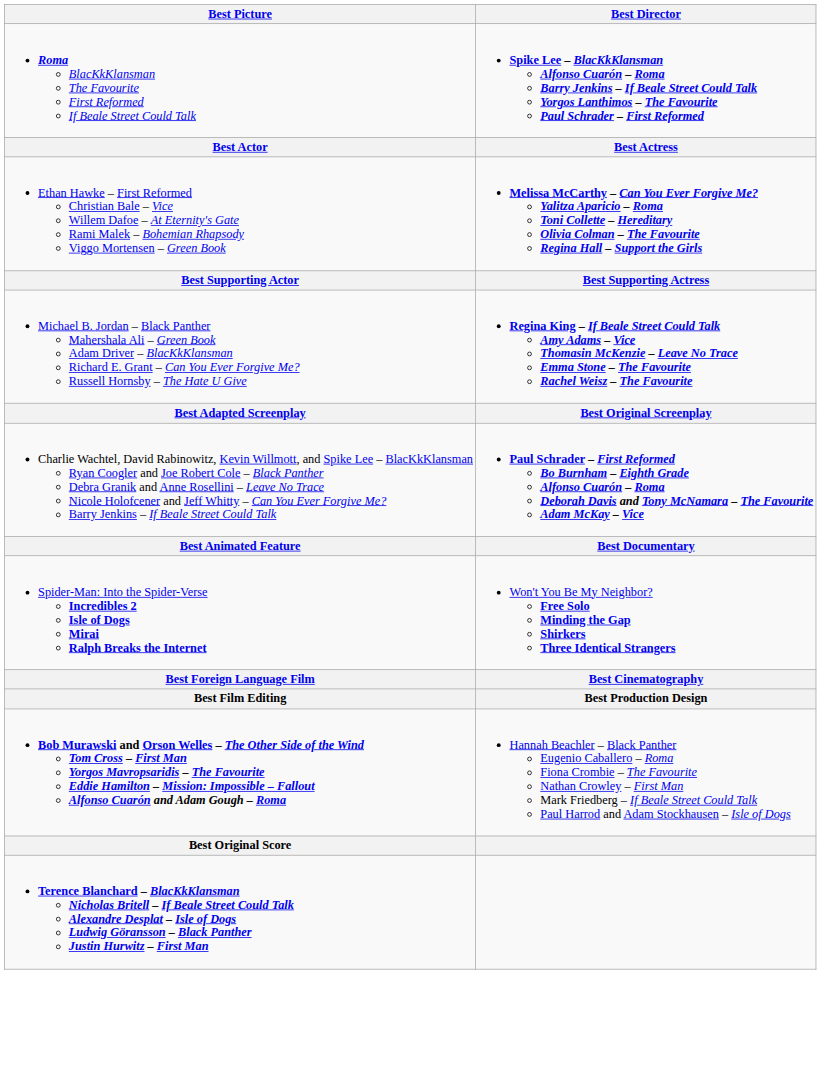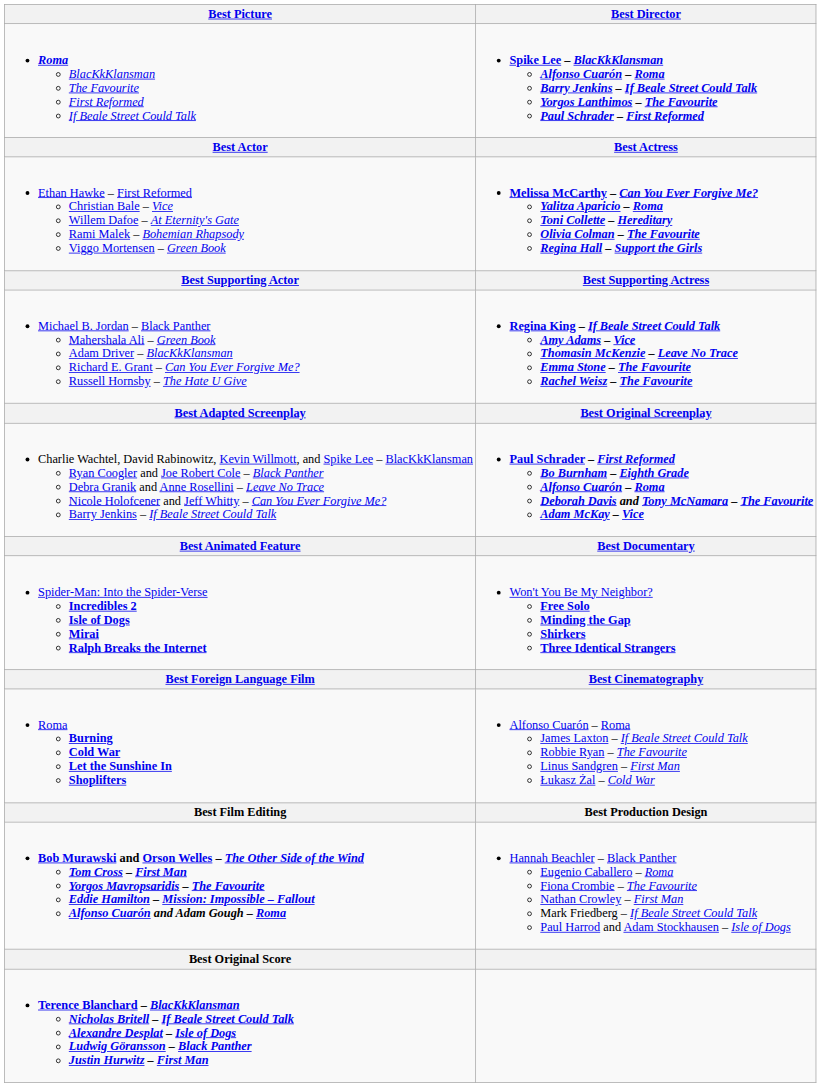+ row: Roma Burning Cold War Let the Sunshine In Shoplifters | Alfonso Cuarón – Roma James Laxton – If Beale Street Could Talk Robbie Ryan – The Favourite Linus Sandgren – First Man Łukasz Żal – Cold War
